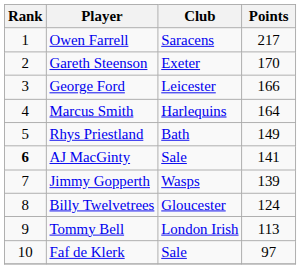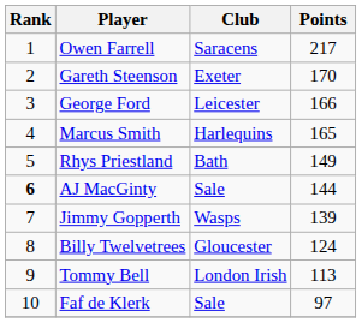Marcus Smith | Points: 164 -> 165
AJ MacGinty | Points: 141 -> 144
